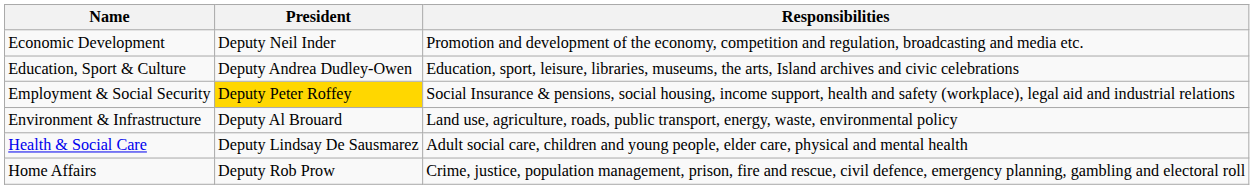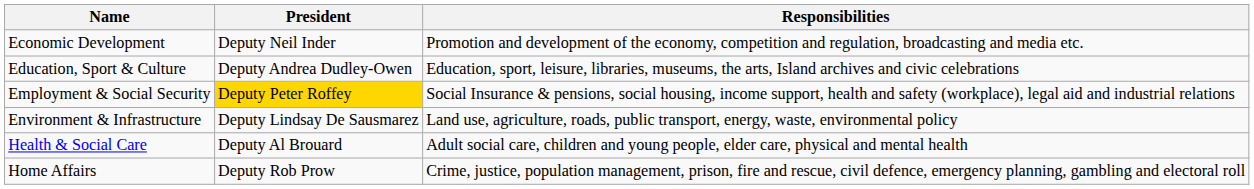Environment & Infrastructure | President: Deputy Al Brouard -> Deputy Lindsay De Sausmarez
Health & Social Care | President: Deputy Lindsay De Sausmarez -> Deputy Al Brouard
